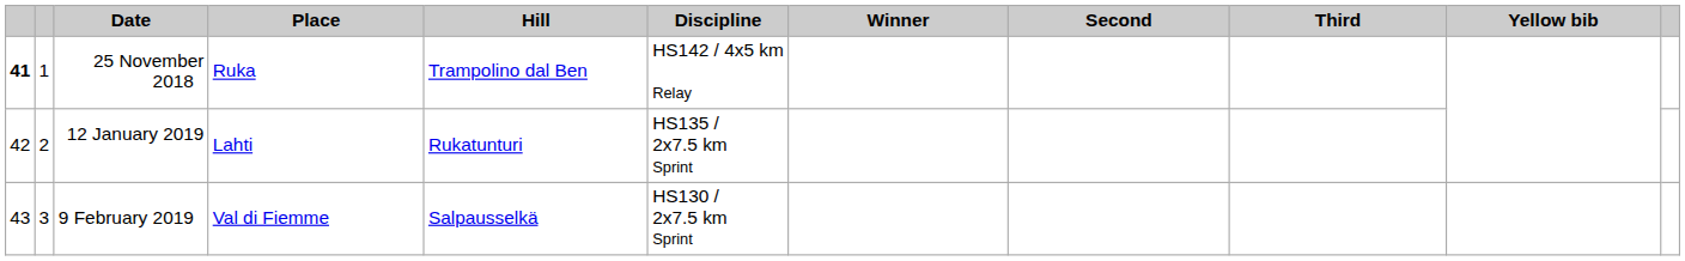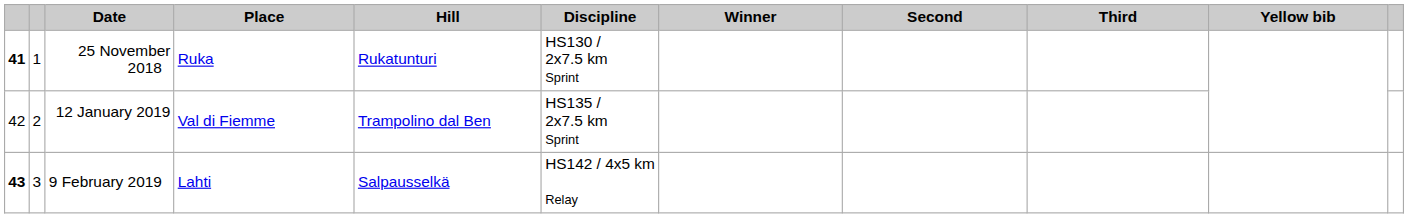25 November 2018 | Hill: Trampolino dal Ben -> Rukatunturi
25 November 2018 | Discipline: HS142 / 4x5 km Relay -> HS130 / 2x7.5 km Sprint
12 January 2019 | Place: Lahti -> Val di Fiemme
12 January 2019 | Hill: Rukatunturi -> Trampolino dal Ben
9 February 2019 | column 1: normal -> bold
9 February 2019 | Place: Val di Fiemme -> Lahti
9 February 2019 | Discipline: HS130 / 2x7.5 km Sprint -> HS142 / 4x5 km Relay
